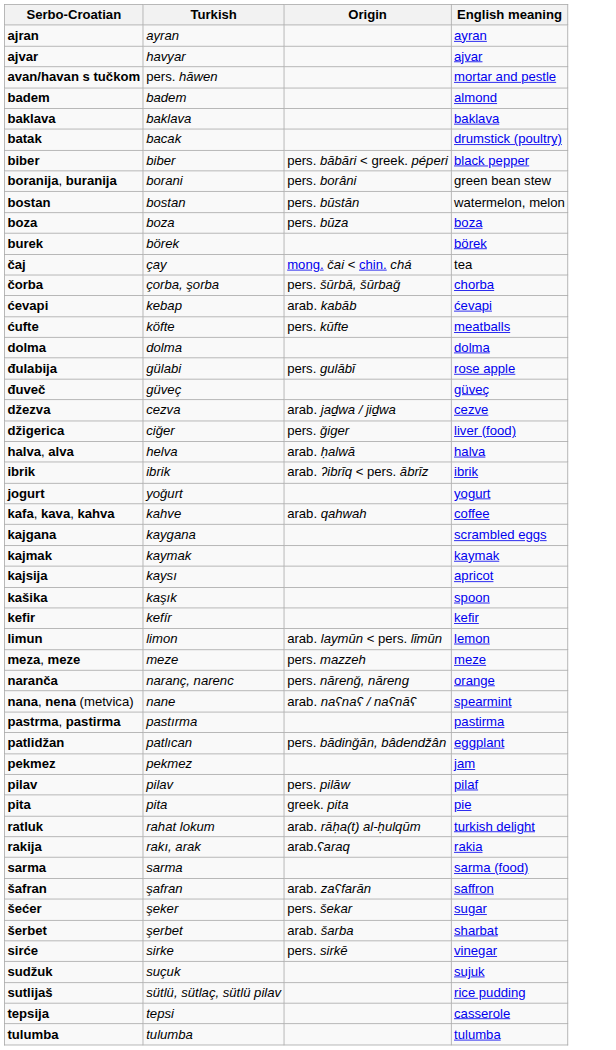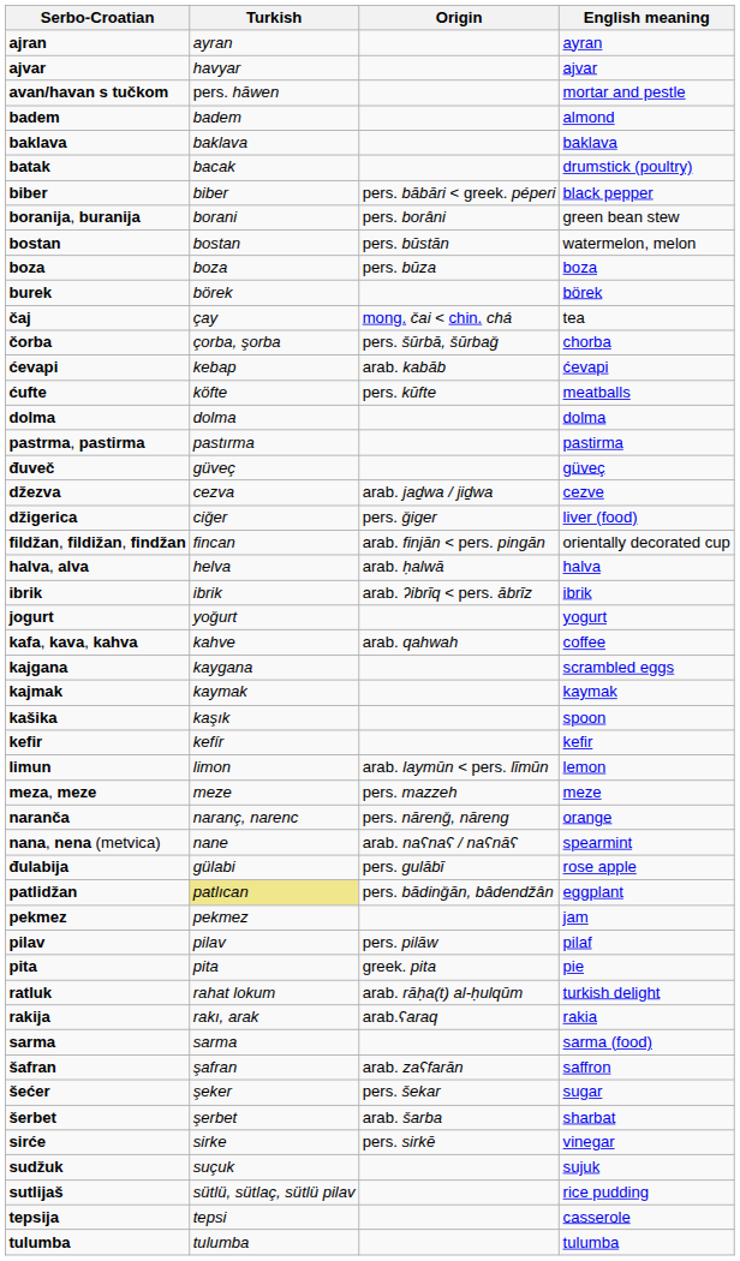rows swapped: đulabija <-> pastrma, pastirma
+ row: fildžan, fildižan, findžan | fincan | arab. finjān < pers. pingān | orientally decorated cup
- row: kajsija | kaysı | apricot
patlidžan | Turkish: no background -> khaki background
